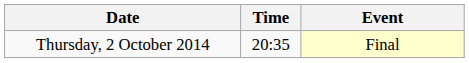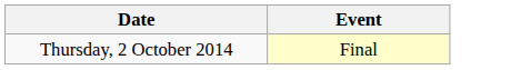- column: Time | 20:35
